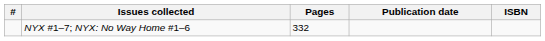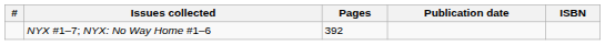NYX #1–7; NYX: No Way Home #1–6 | Pages: 332 -> 392
